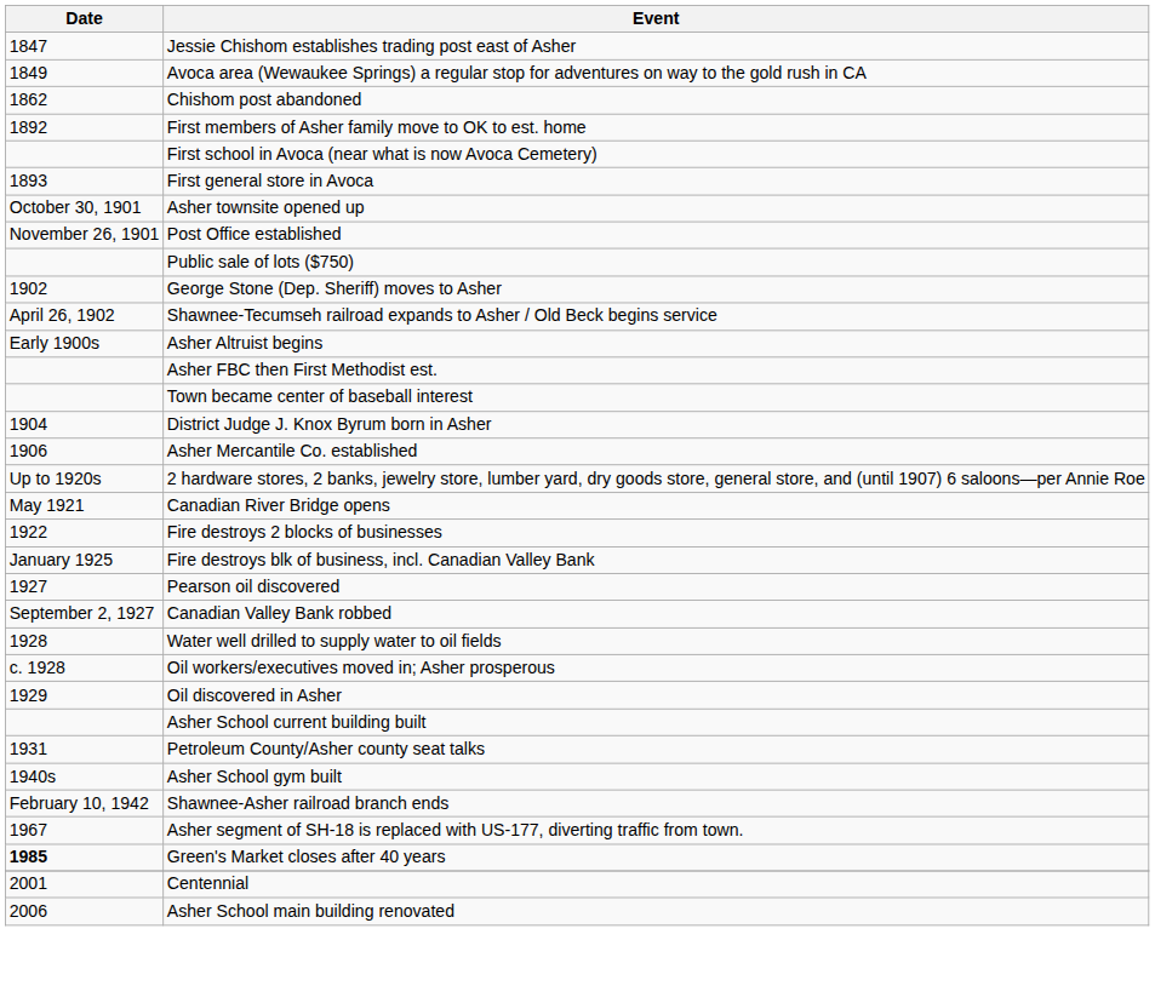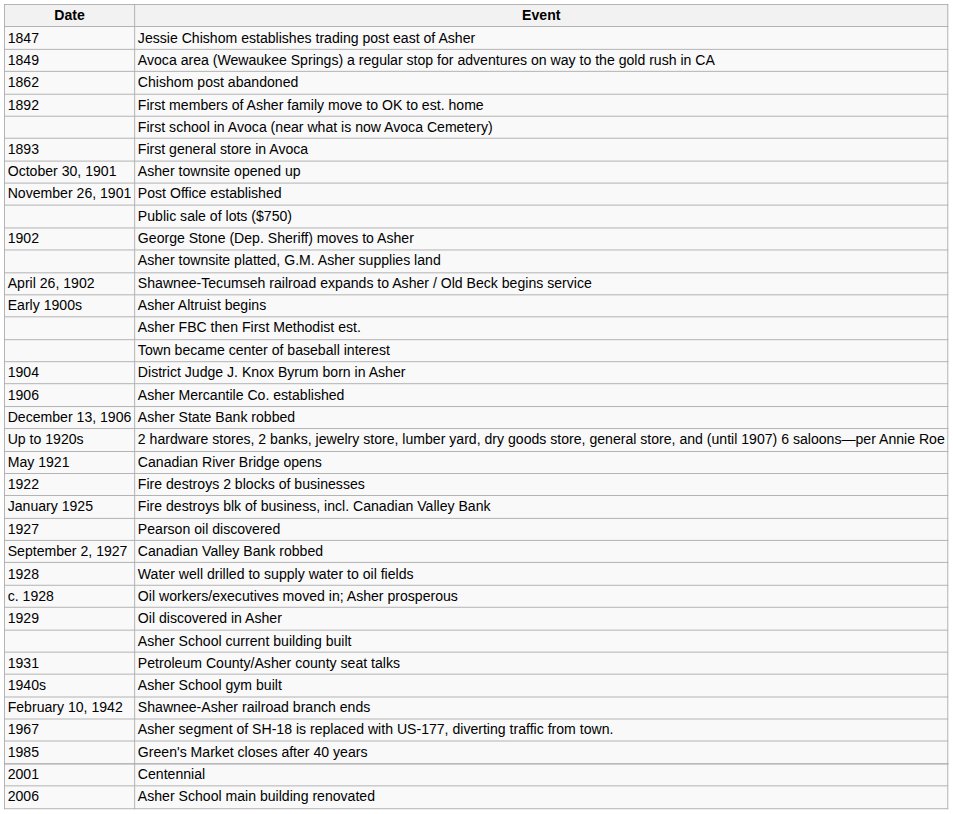+ row: Asher townsite platted, G.M. Asher supplies land
+ row: December 13, 1906 | Asher State Bank robbed
Green's Market closes after 40 years | Date: bold -> normal
